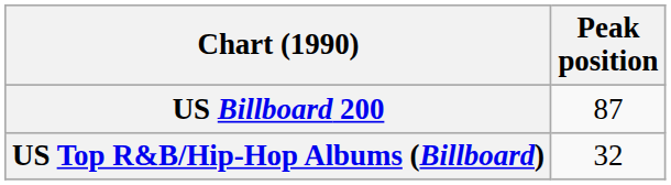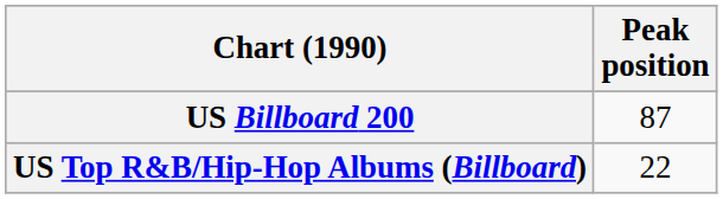US Top R&B/Hip-Hop Albums (Billboard) | Peak position: 32 -> 22
